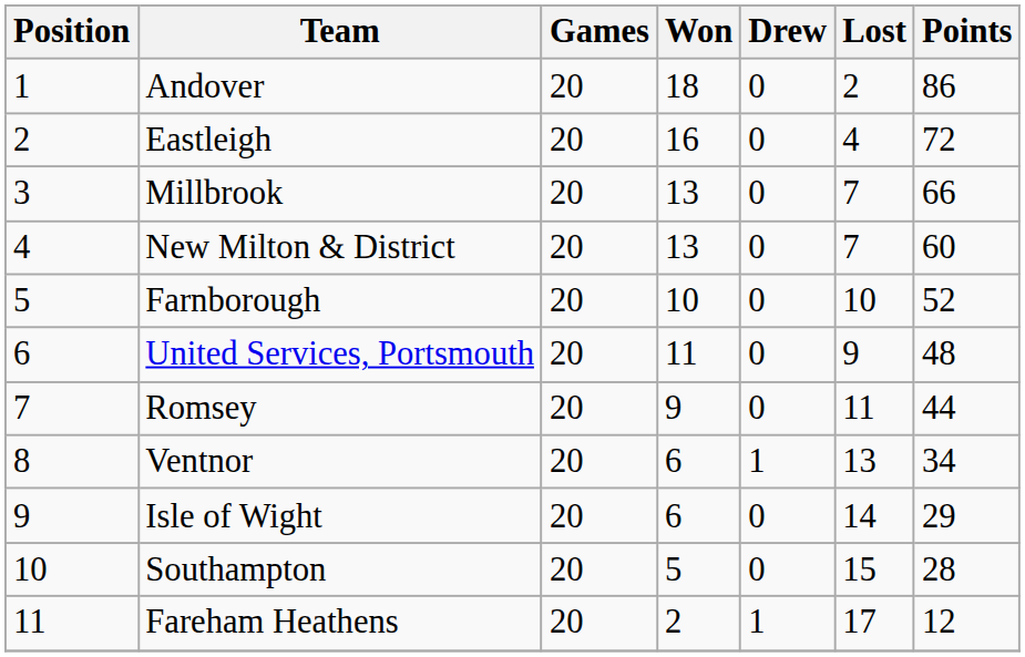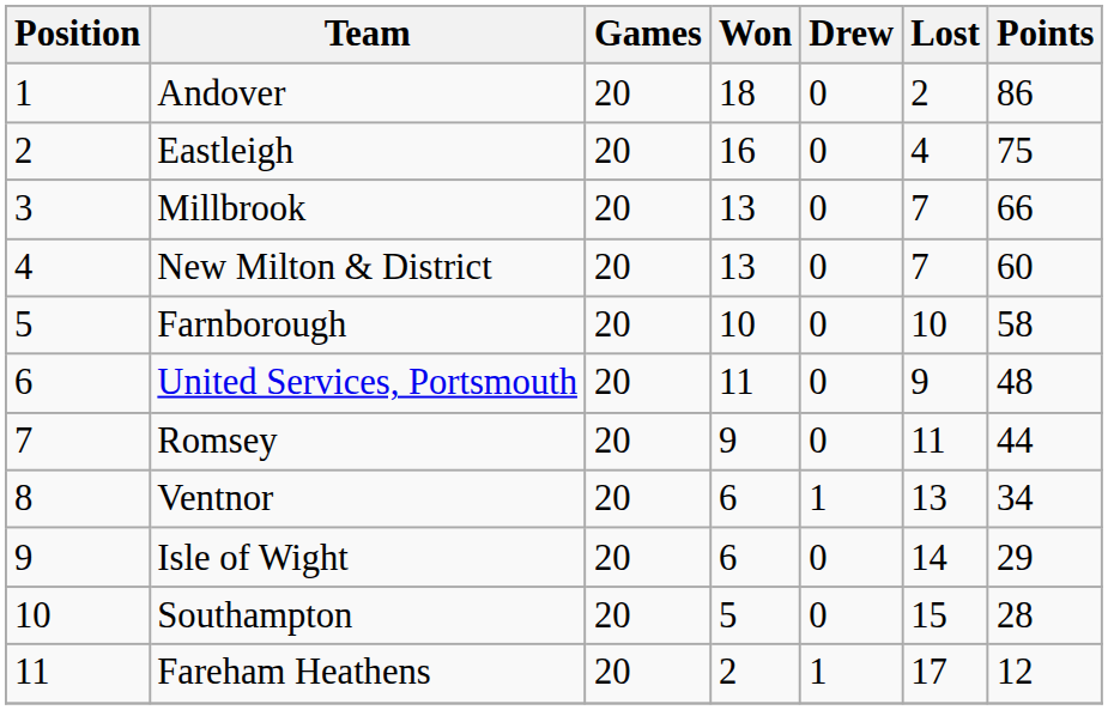Eastleigh | Points: 72 -> 75
Farnborough | Points: 52 -> 58
